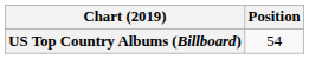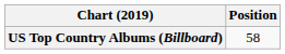US Top Country Albums (Billboard) | Position: 54 -> 58
